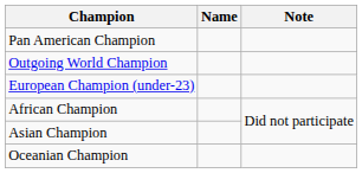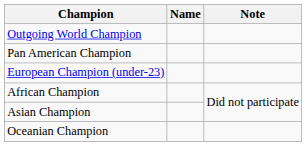rows swapped: Outgoing World Champion <-> Pan American Champion
